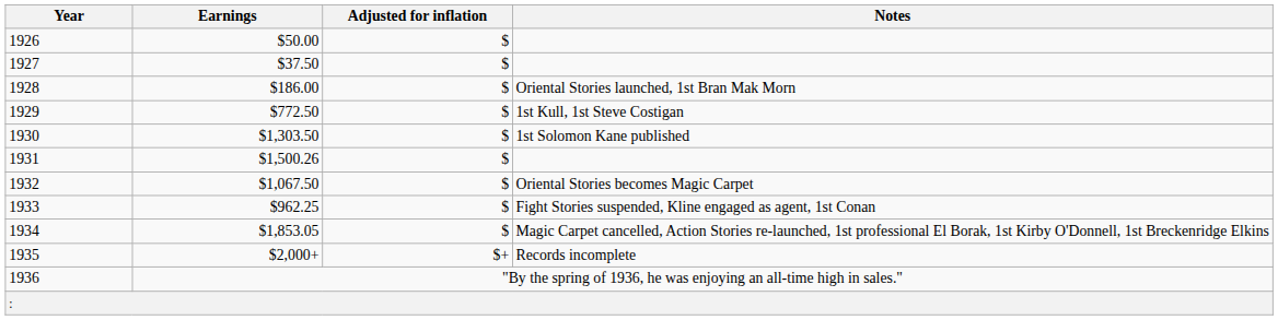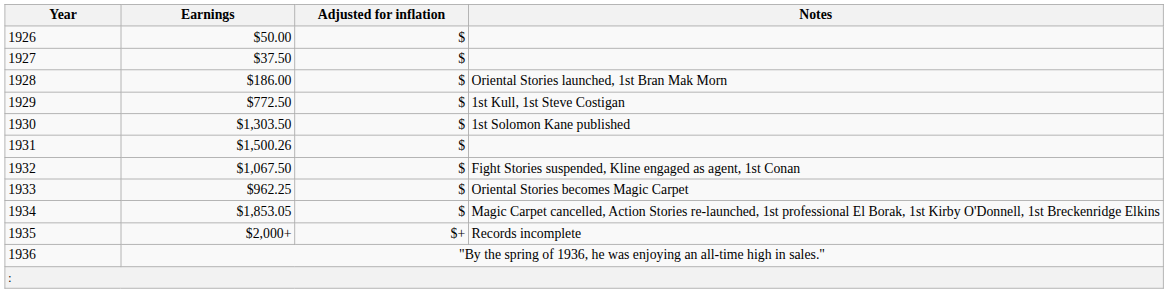1932 | Notes: Oriental Stories becomes Magic Carpet -> Fight Stories suspended, Kline engaged as agent, 1st Conan
1933 | Notes: Fight Stories suspended, Kline engaged as agent, 1st Conan -> Oriental Stories becomes Magic Carpet
